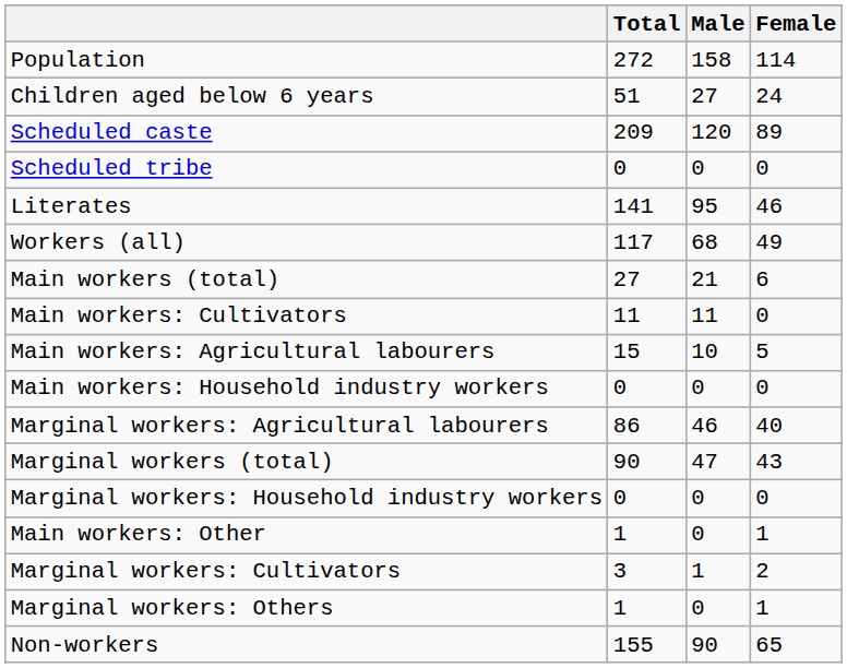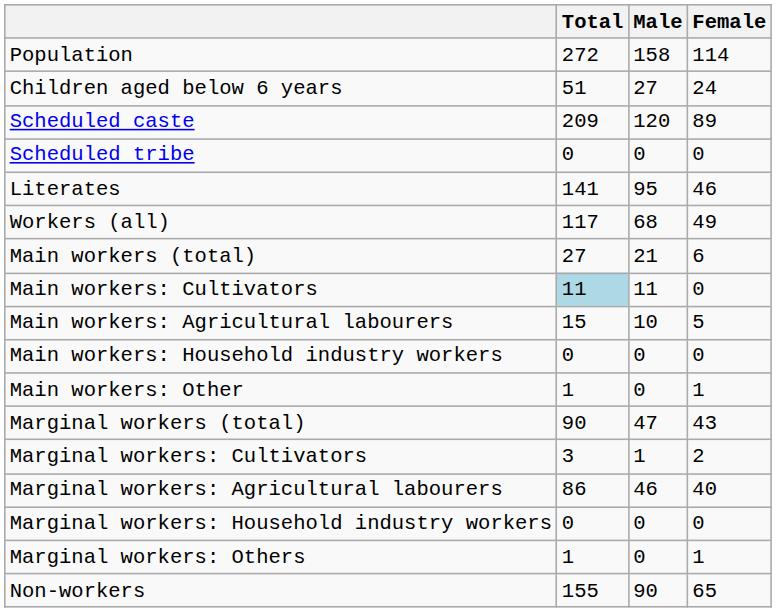Main workers: Cultivators | Total: no background -> lightblue background
rows swapped: Main workers: Other <-> Marginal workers: Agricultural labourers
rows swapped: Marginal workers: Cultivators <-> Marginal workers: Household industry workers
